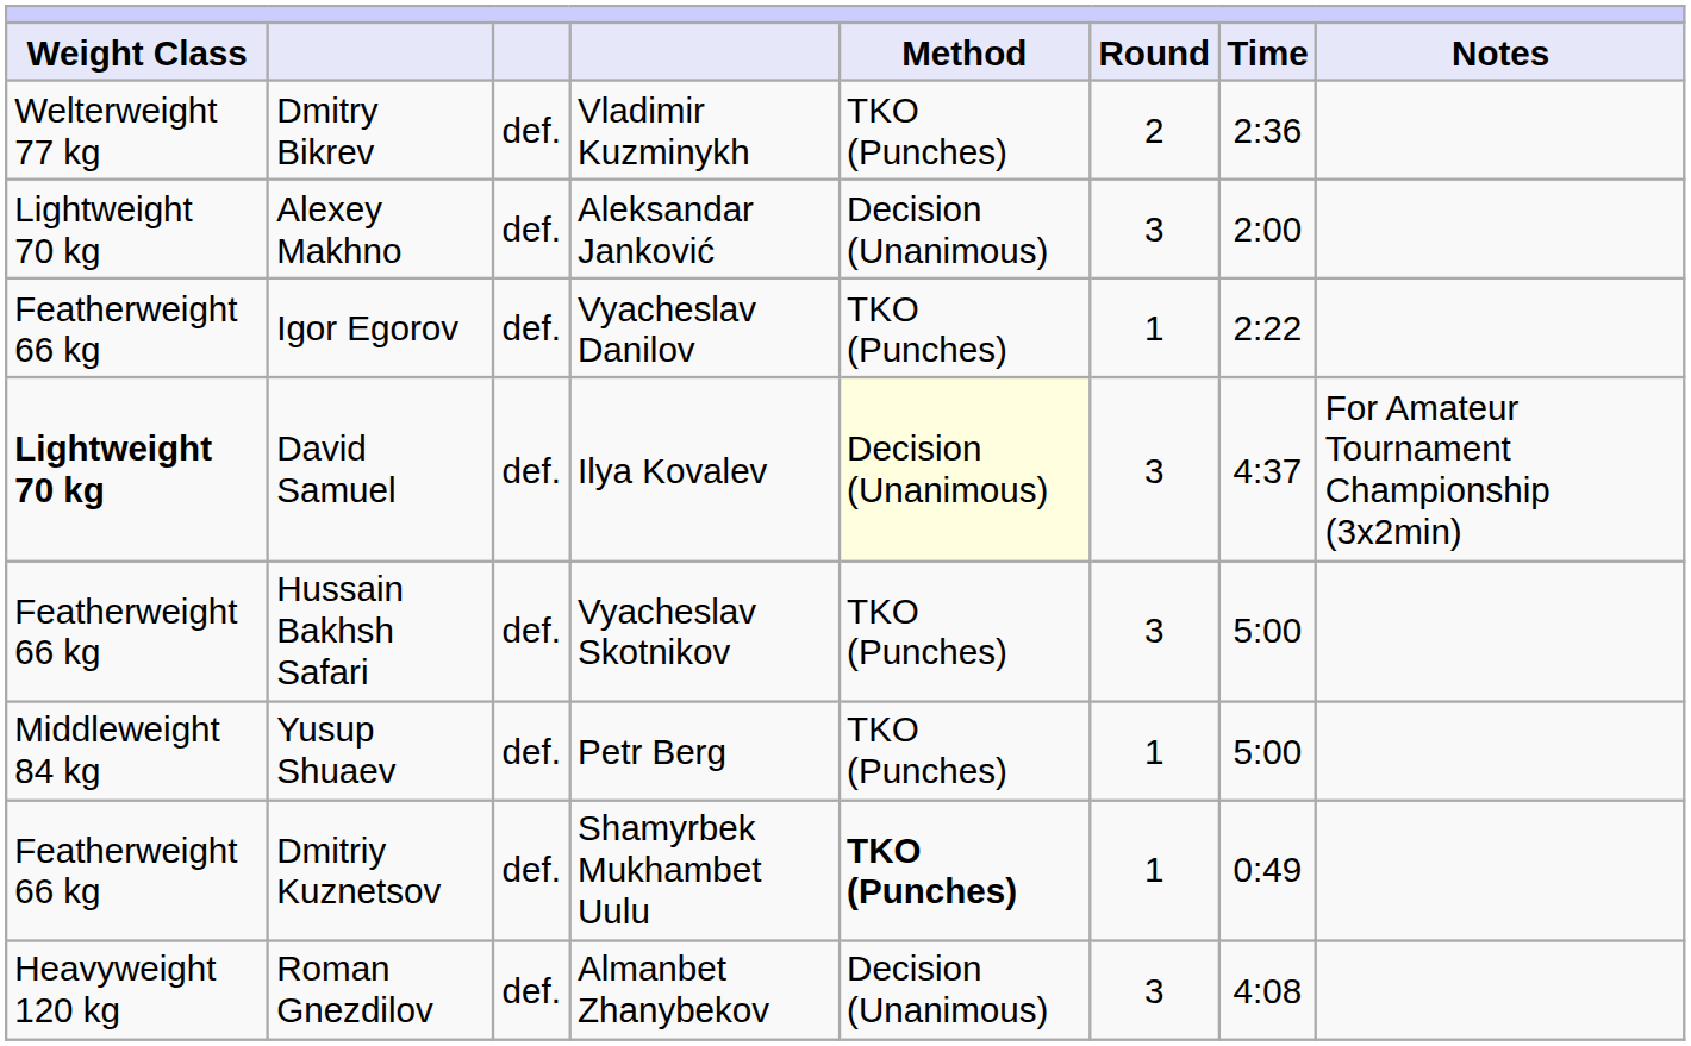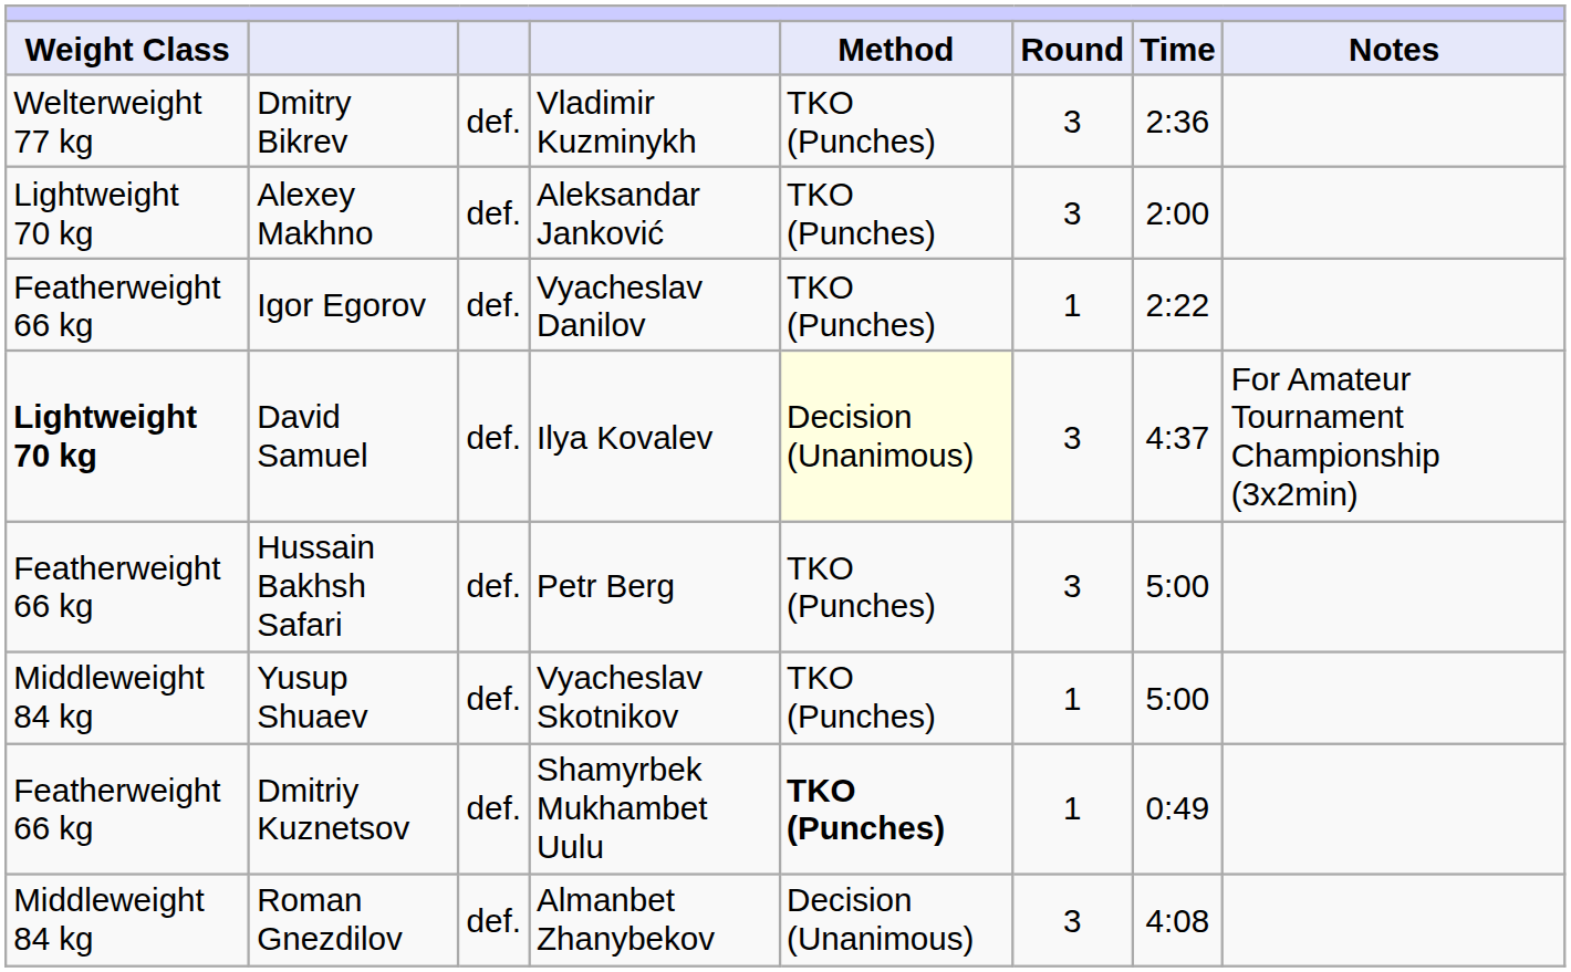Dmitry Bikrev | Round: 2 -> 3
Alexey Makhno | Method: Decision (Unanimous) -> TKO (Punches)
Hussain Bakhsh Safari | column 4: Vyacheslav Skotnikov -> Petr Berg
Yusup Shuaev | column 4: Petr Berg -> Vyacheslav Skotnikov
Roman Gnezdilov | Weight Class: Heavyweight 120 kg -> Middleweight 84 kg
